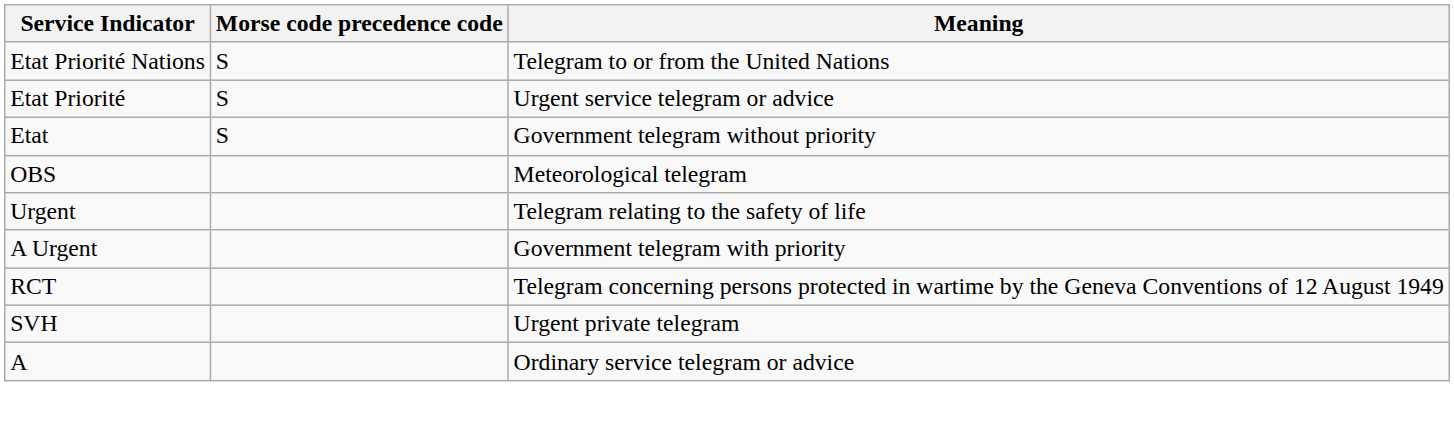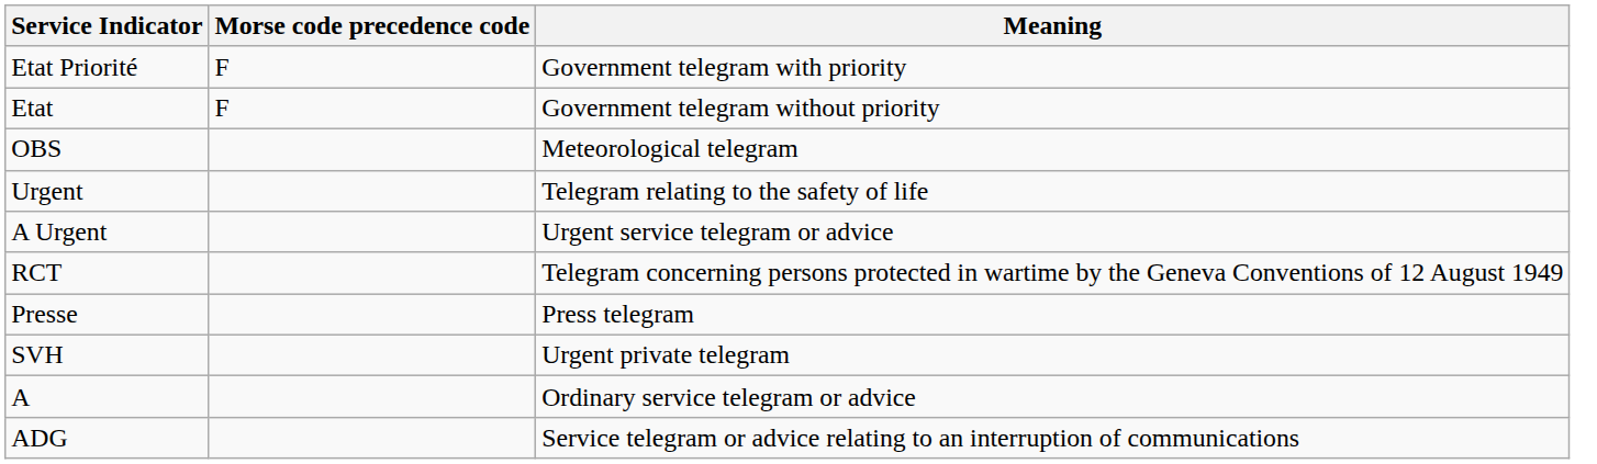- row: Etat Priorité Nations | S | Telegram to or from the United Nations
Etat Priorité | Morse code precedence code: S -> F
Etat Priorité | Meaning: Urgent service telegram or advice -> Government telegram with priority
Etat | Morse code precedence code: S -> F
A Urgent | Meaning: Government telegram with priority -> Urgent service telegram or advice
+ row: Presse | Press telegram
+ row: ADG | Service telegram or advice relating to an interruption of communications
